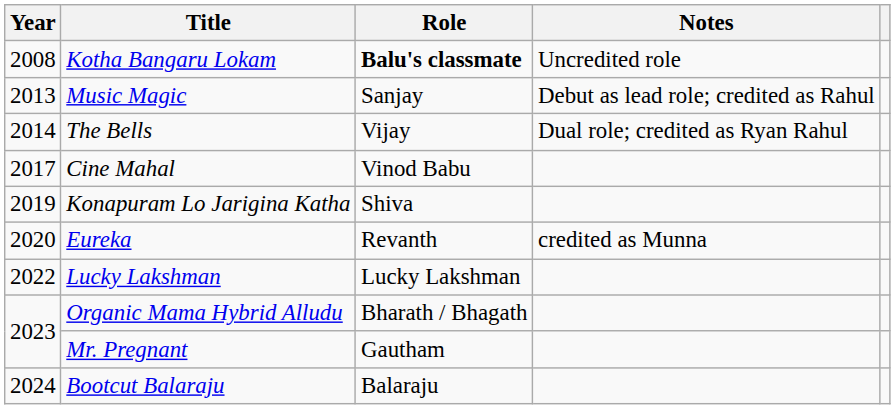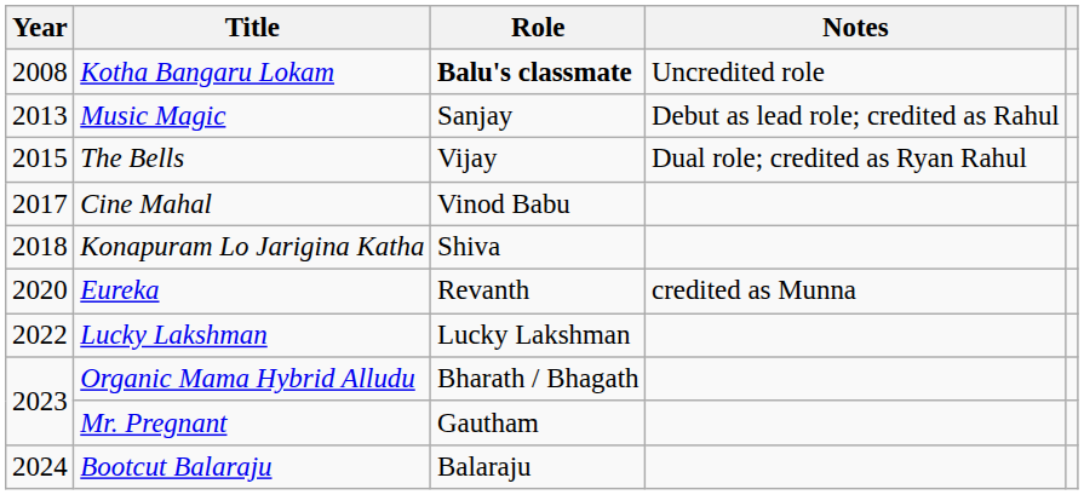The Bells | Year: 2014 -> 2015
Konapuram Lo Jarigina Katha | Year: 2019 -> 2018
